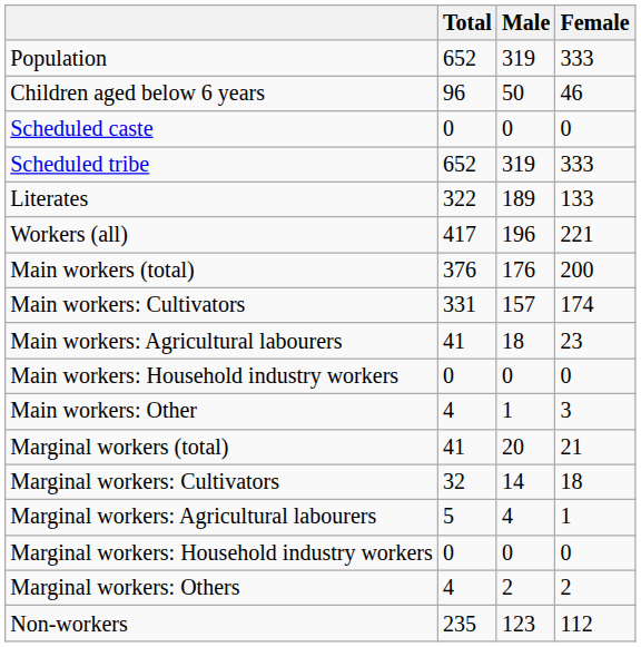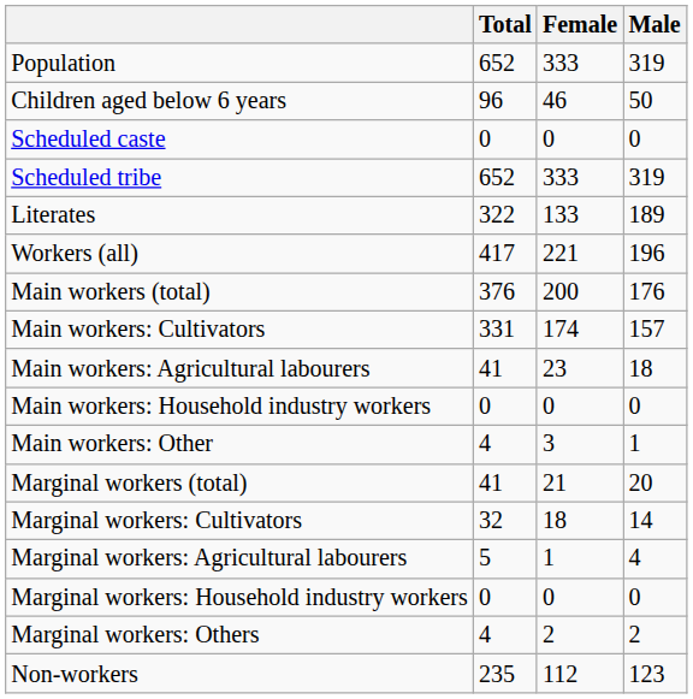columns swapped: Male <-> Female
